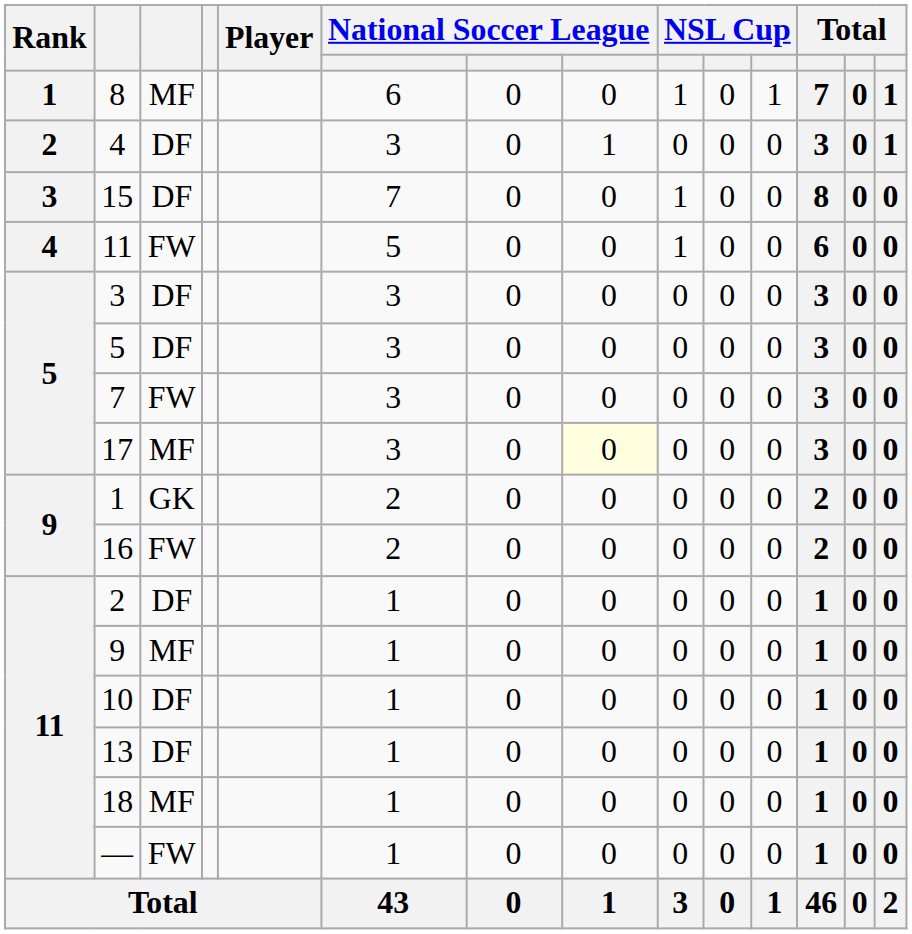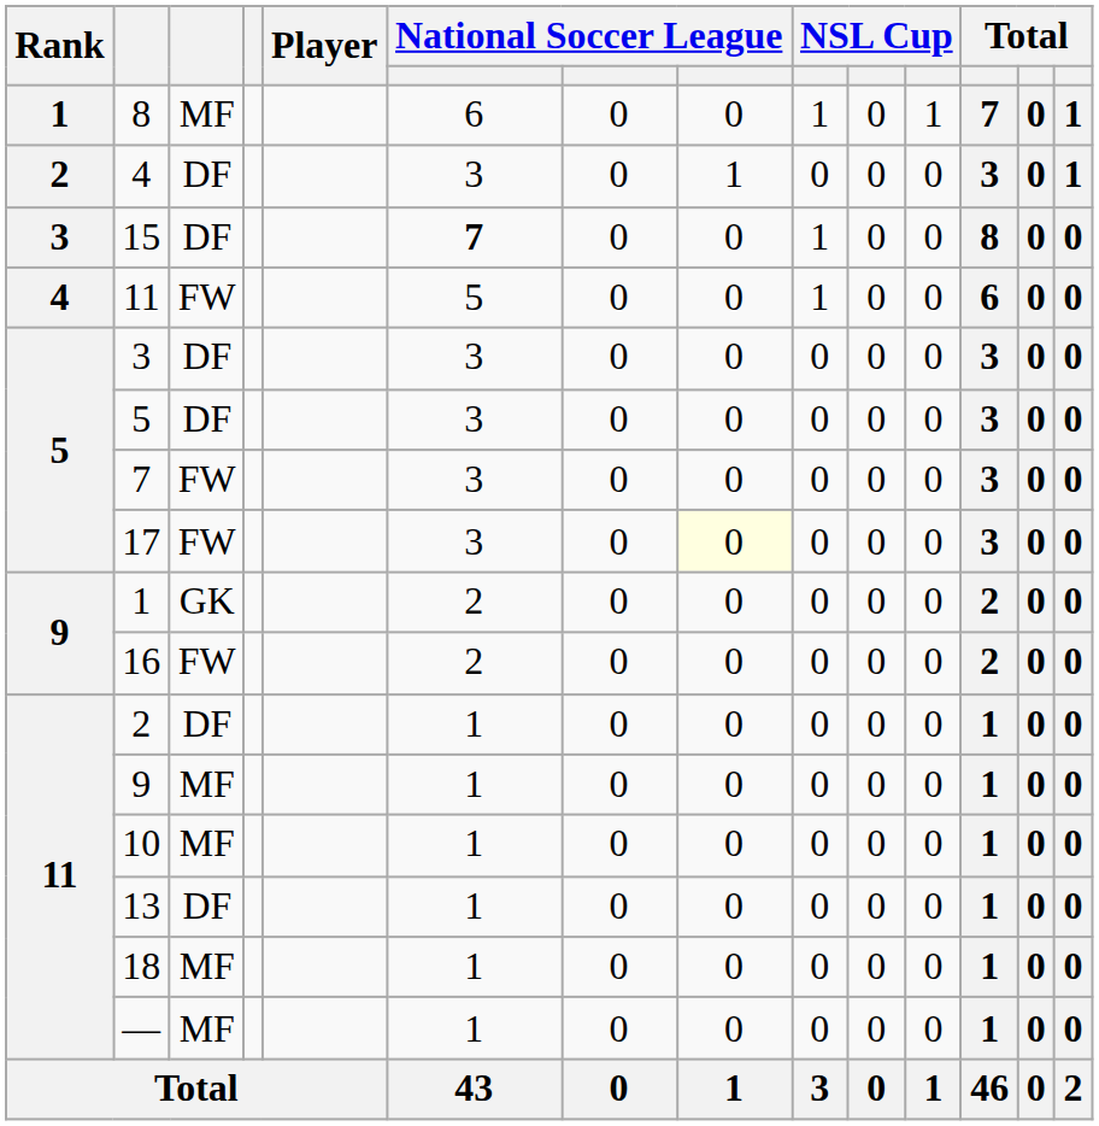15 | column 6: normal -> bold
17 | column 3: MF -> FW
10 | column 3: DF -> MF
— | column 3: FW -> MF
